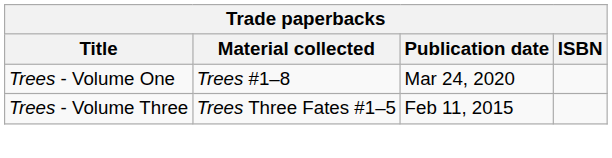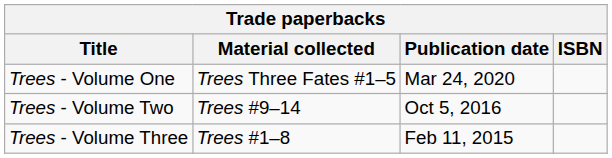Trees - Volume One | Material collected: Trees #1–8 -> Trees Three Fates #1–5
+ row: Trees - Volume Two | Trees #9–14 | Oct 5, 2016
Trees - Volume Three | Material collected: Trees Three Fates #1–5 -> Trees #1–8
